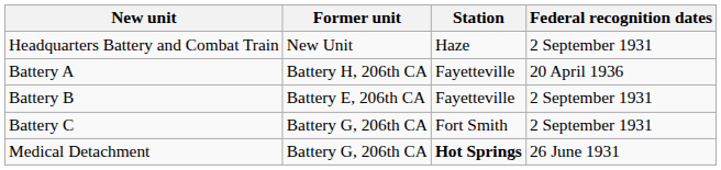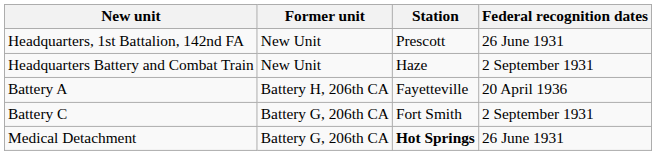+ row: Headquarters, 1st Battalion, 142nd FA | New Unit | Prescott | 26 June 1931
- row: Battery B | Battery E, 206th CA | Fayetteville | 2 September 1931
